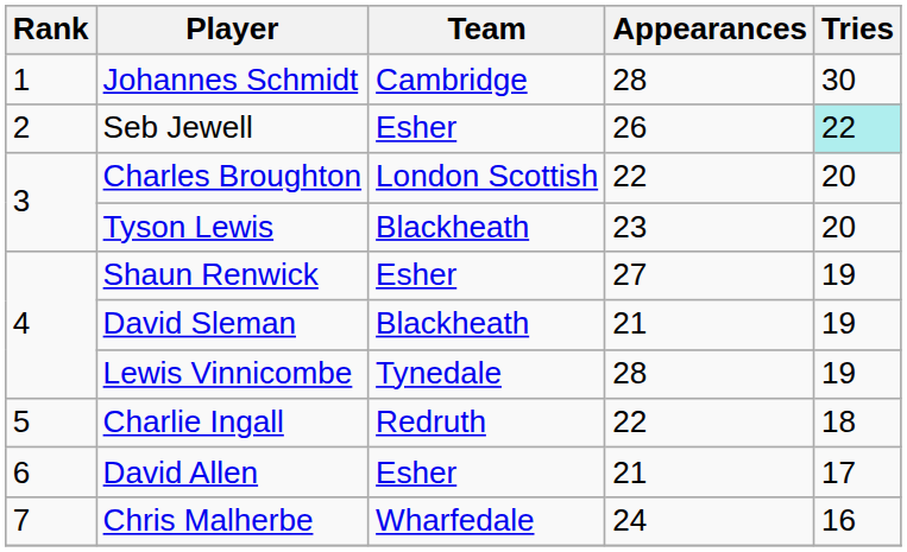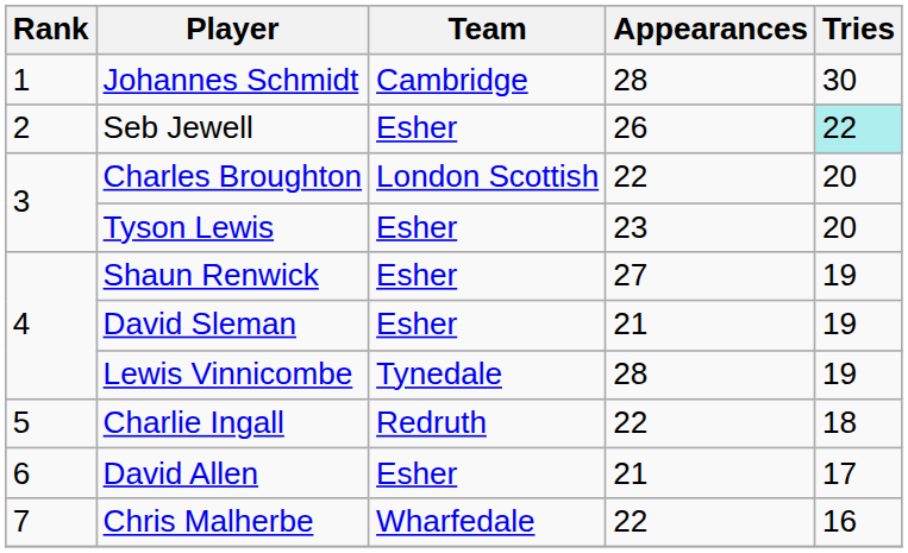Tyson Lewis | Team: Blackheath -> Esher
David Sleman | Team: Blackheath -> Esher
Chris Malherbe | Appearances: 24 -> 22
